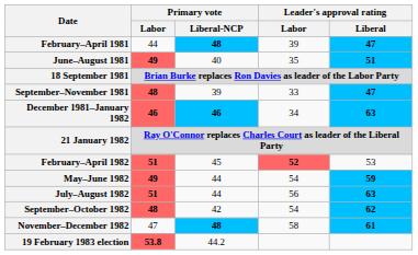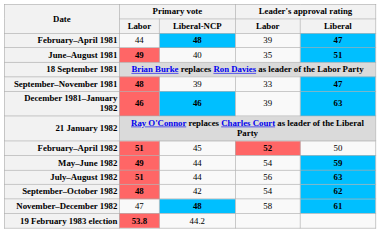December 1981–January 1982 | Leader's approval rating / Labor: 34 -> 39
February–April 1982 | Leader's approval rating / Liberal: 53 -> 50
